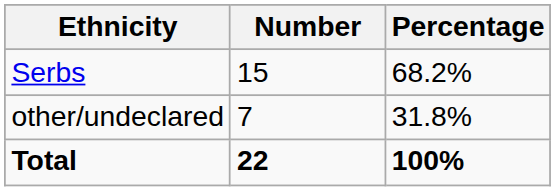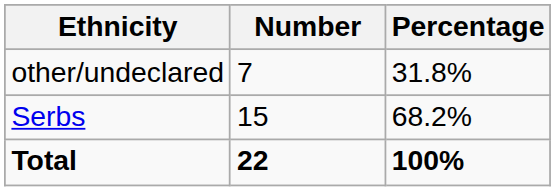rows swapped: Serbs <-> other/undeclared
